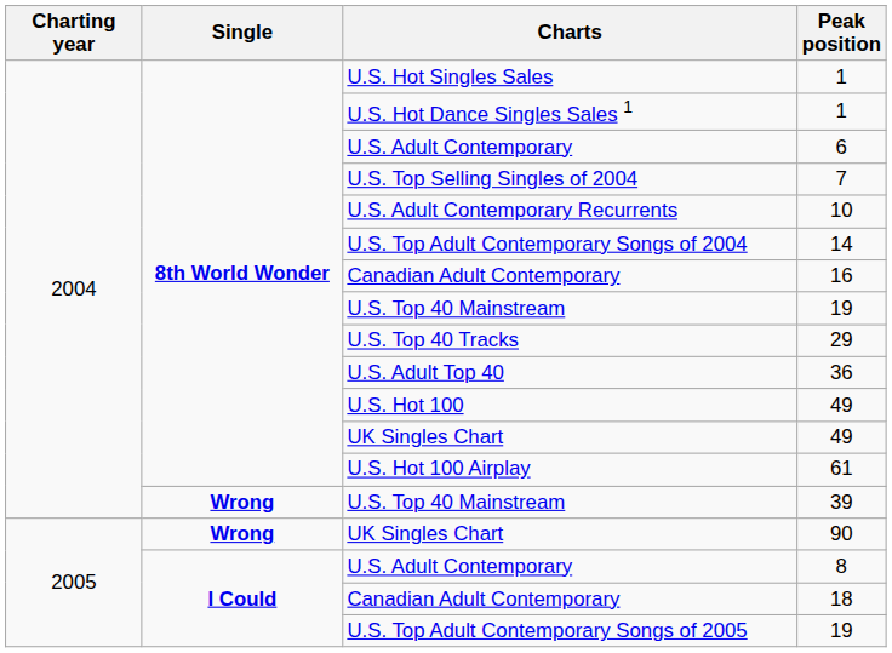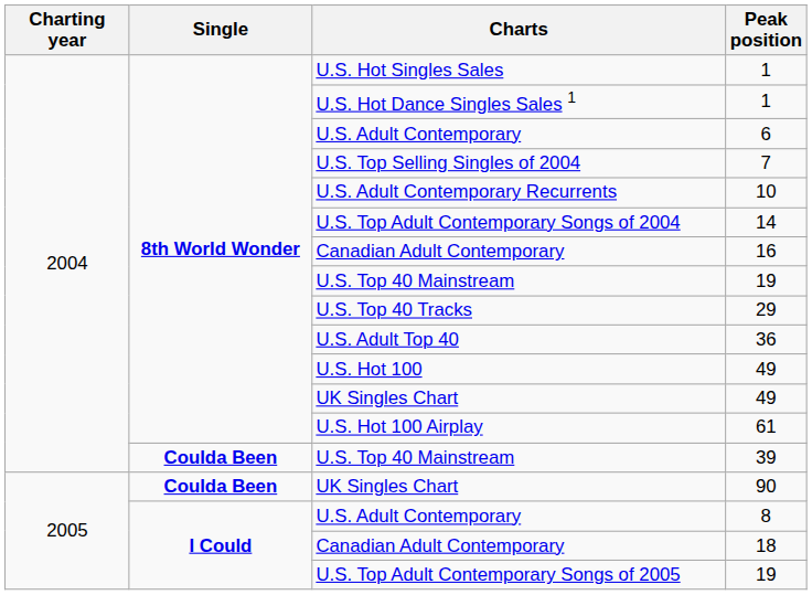39 | Single: Wrong -> Coulda Been
90 | Single: Wrong -> Coulda Been
